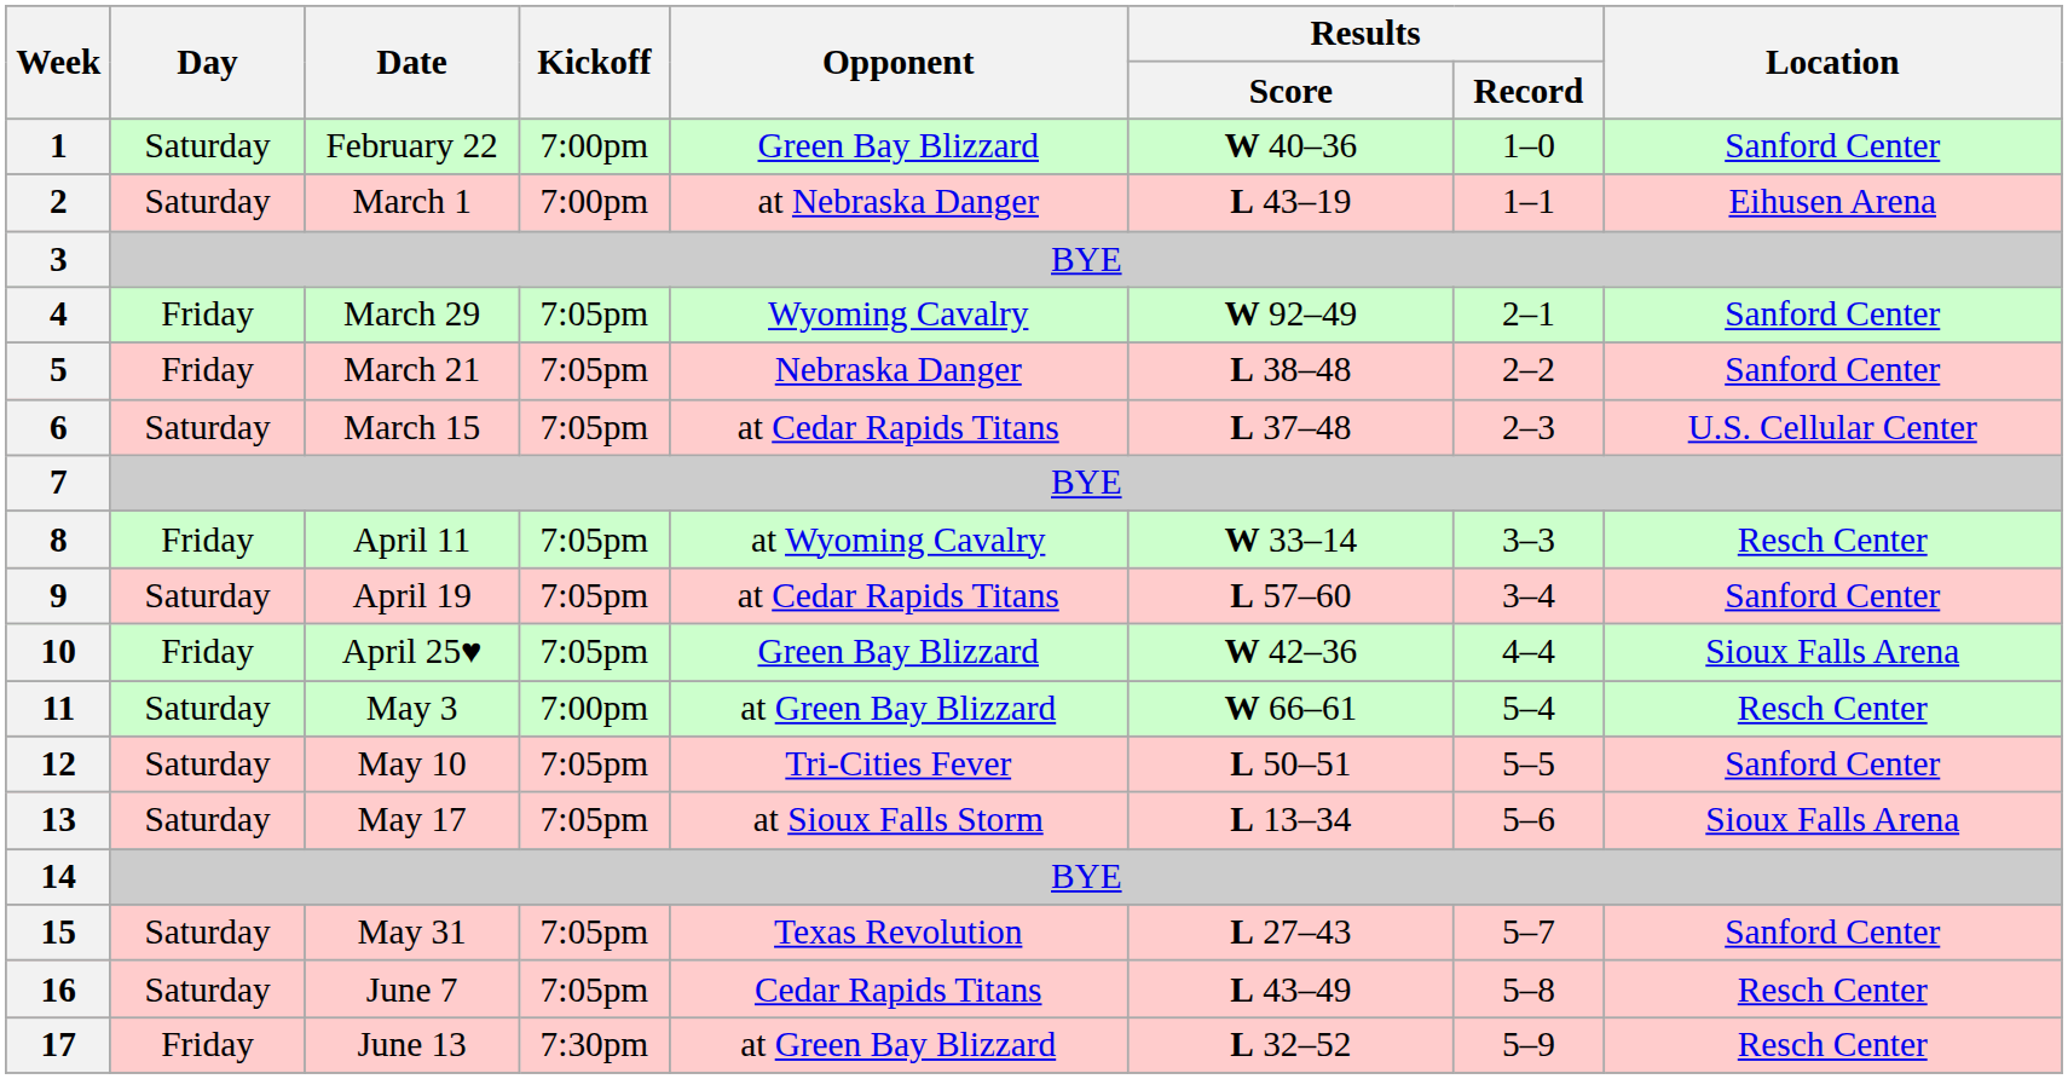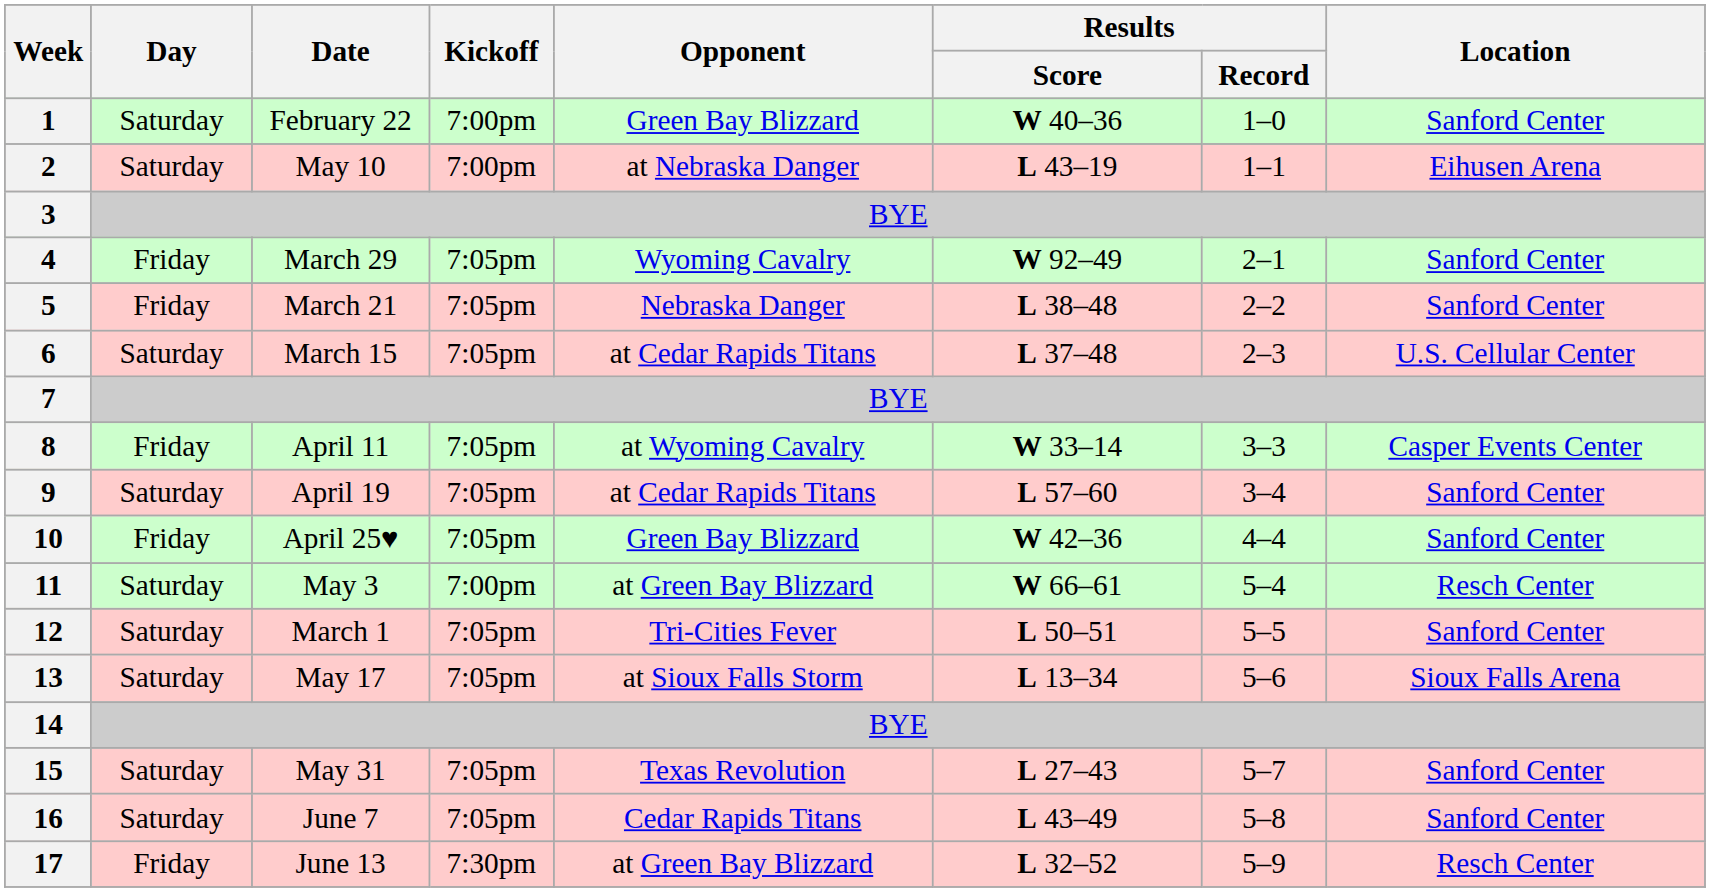2 | Date: March 1 -> May 10
8 | Location: Resch Center -> Casper Events Center
10 | Location: Sioux Falls Arena -> Sanford Center
12 | Date: May 10 -> March 1
16 | Location: Resch Center -> Sanford Center
